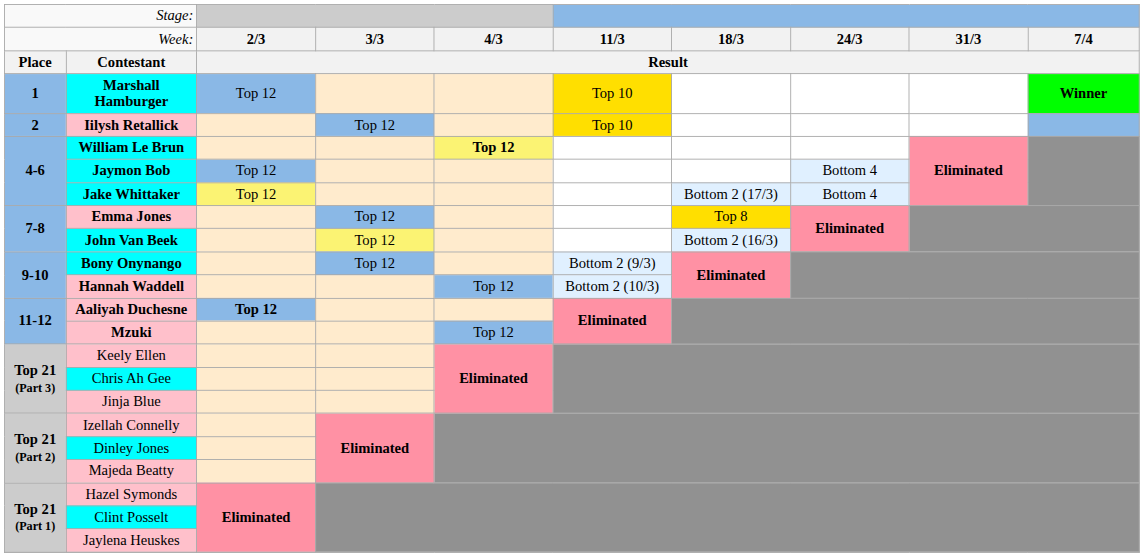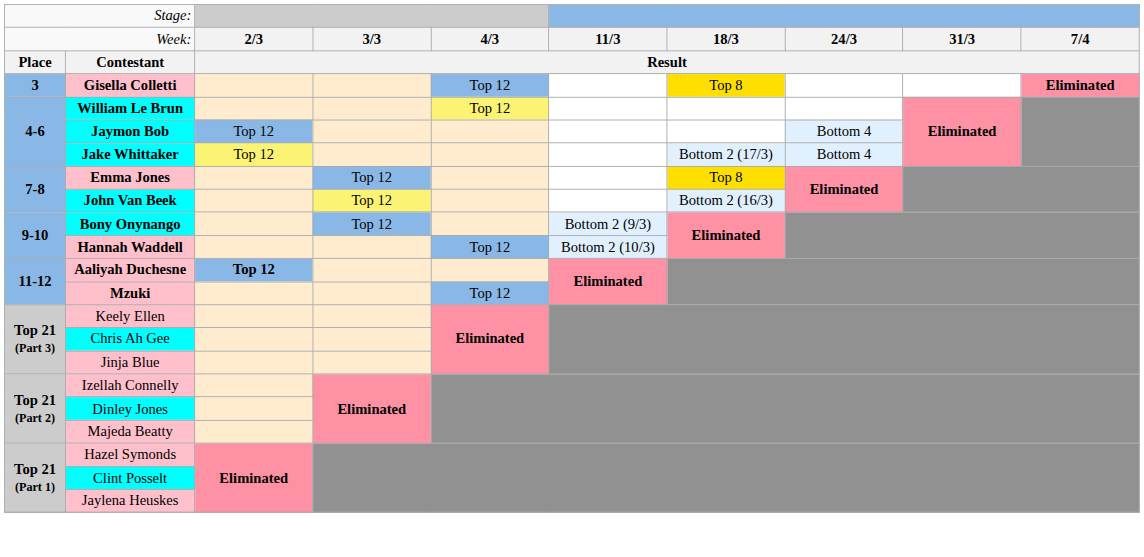- row: 1 | Marshall Hamburger | Top 12 | Top 10 | Winner
- row: 2 | Iilysh Retallick | Top 12 | Top 10
+ row: 3 | Gisella Colletti | Top 12 | Top 8 | Eliminated
William Le Brun | column 5: bold -> normal
